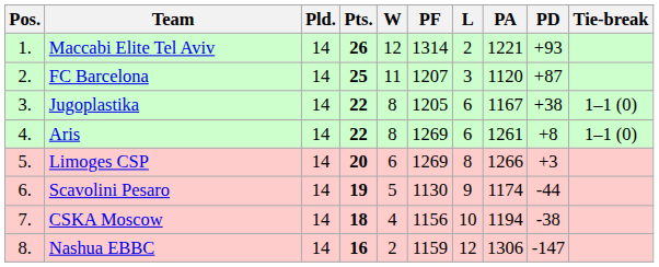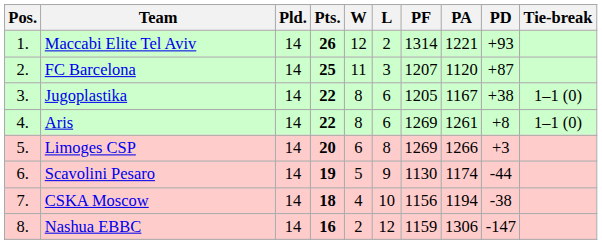columns swapped: L <-> PF
